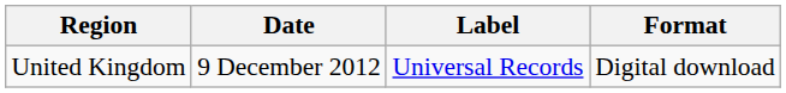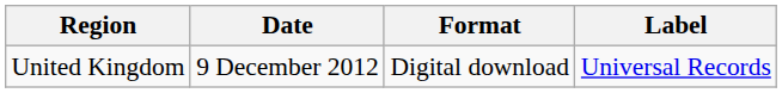columns swapped: Format <-> Label
